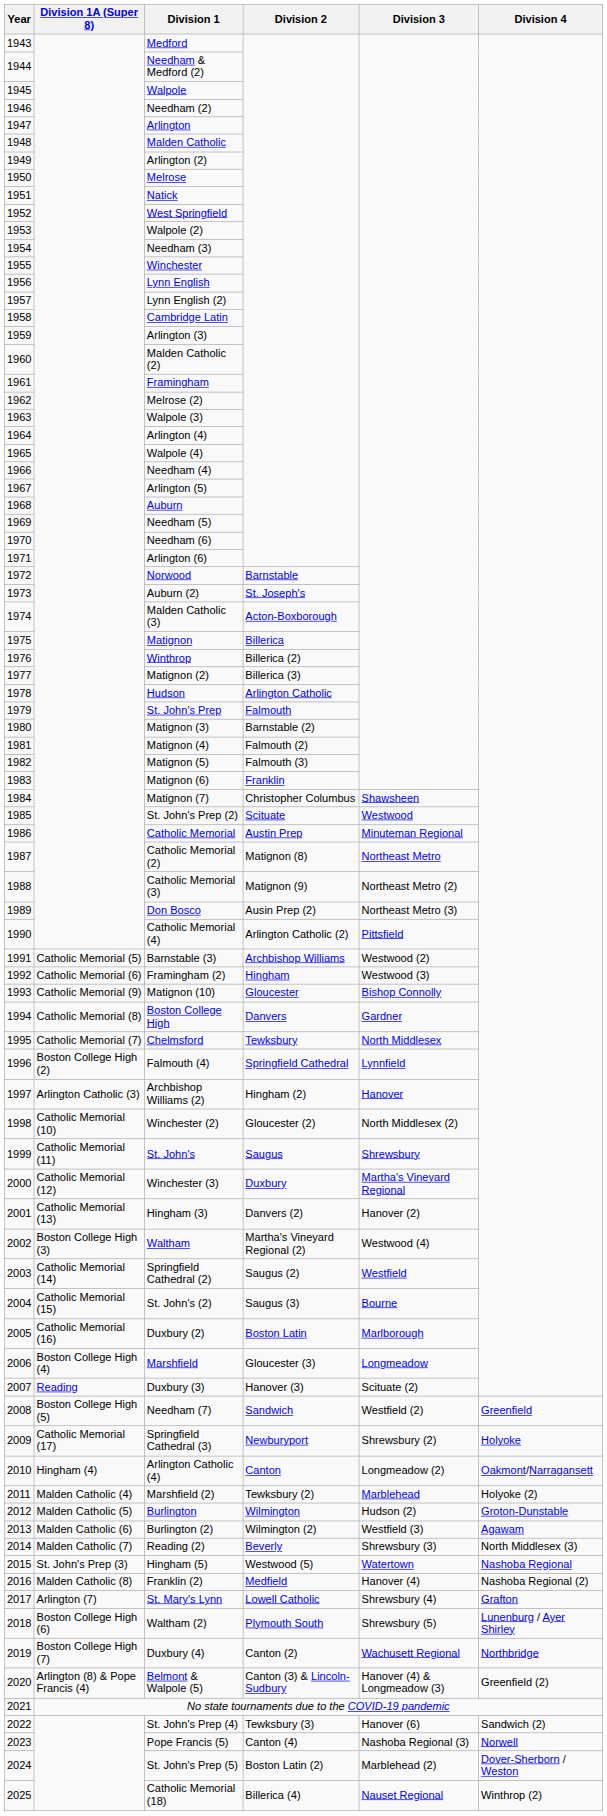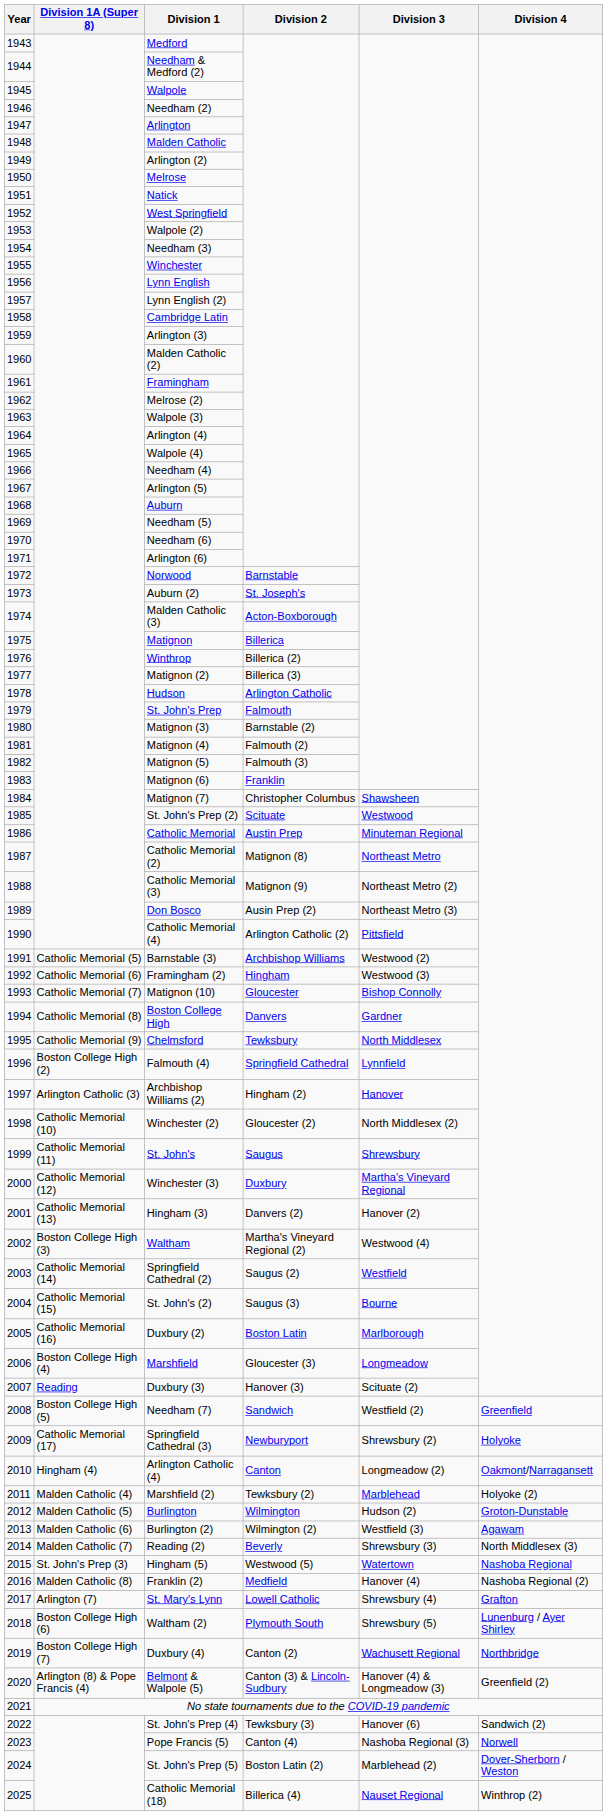Matignon (10) | Division 1A (Super 8): Catholic Memorial (9) -> Catholic Memorial (7)
Chelmsford | Division 1A (Super 8): Catholic Memorial (7) -> Catholic Memorial (9)
